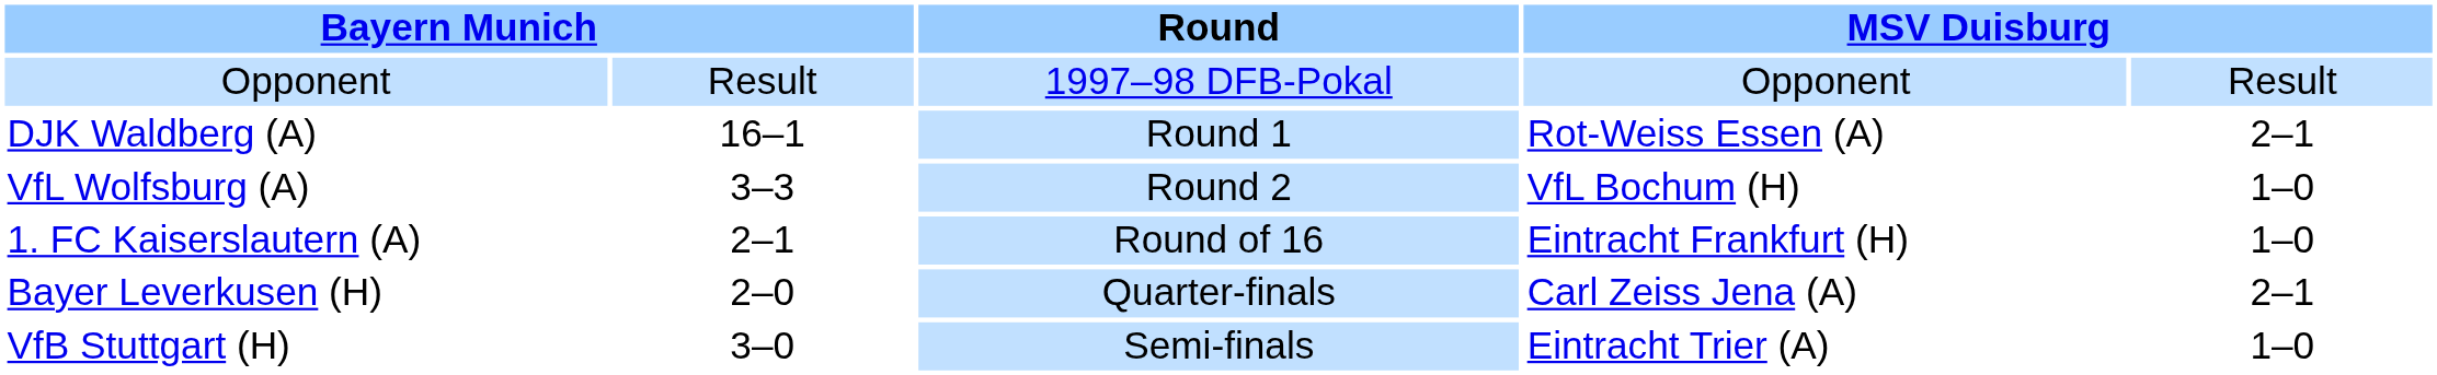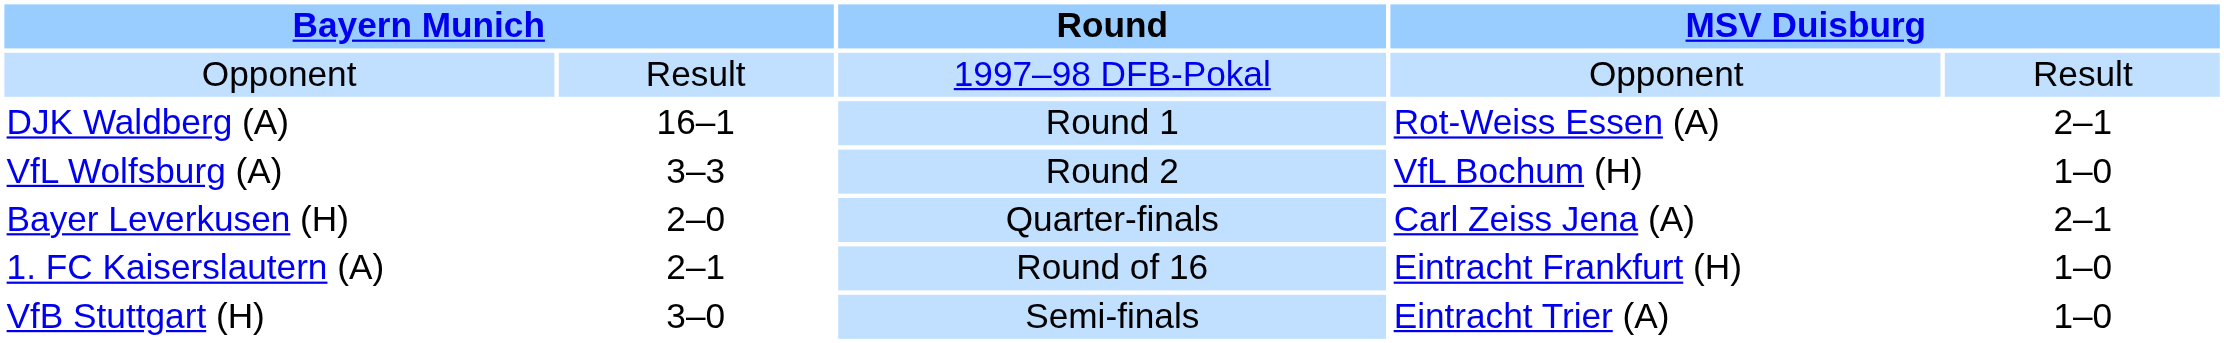rows swapped: 1. FC Kaiserslautern (A) <-> Bayer Leverkusen (H)
